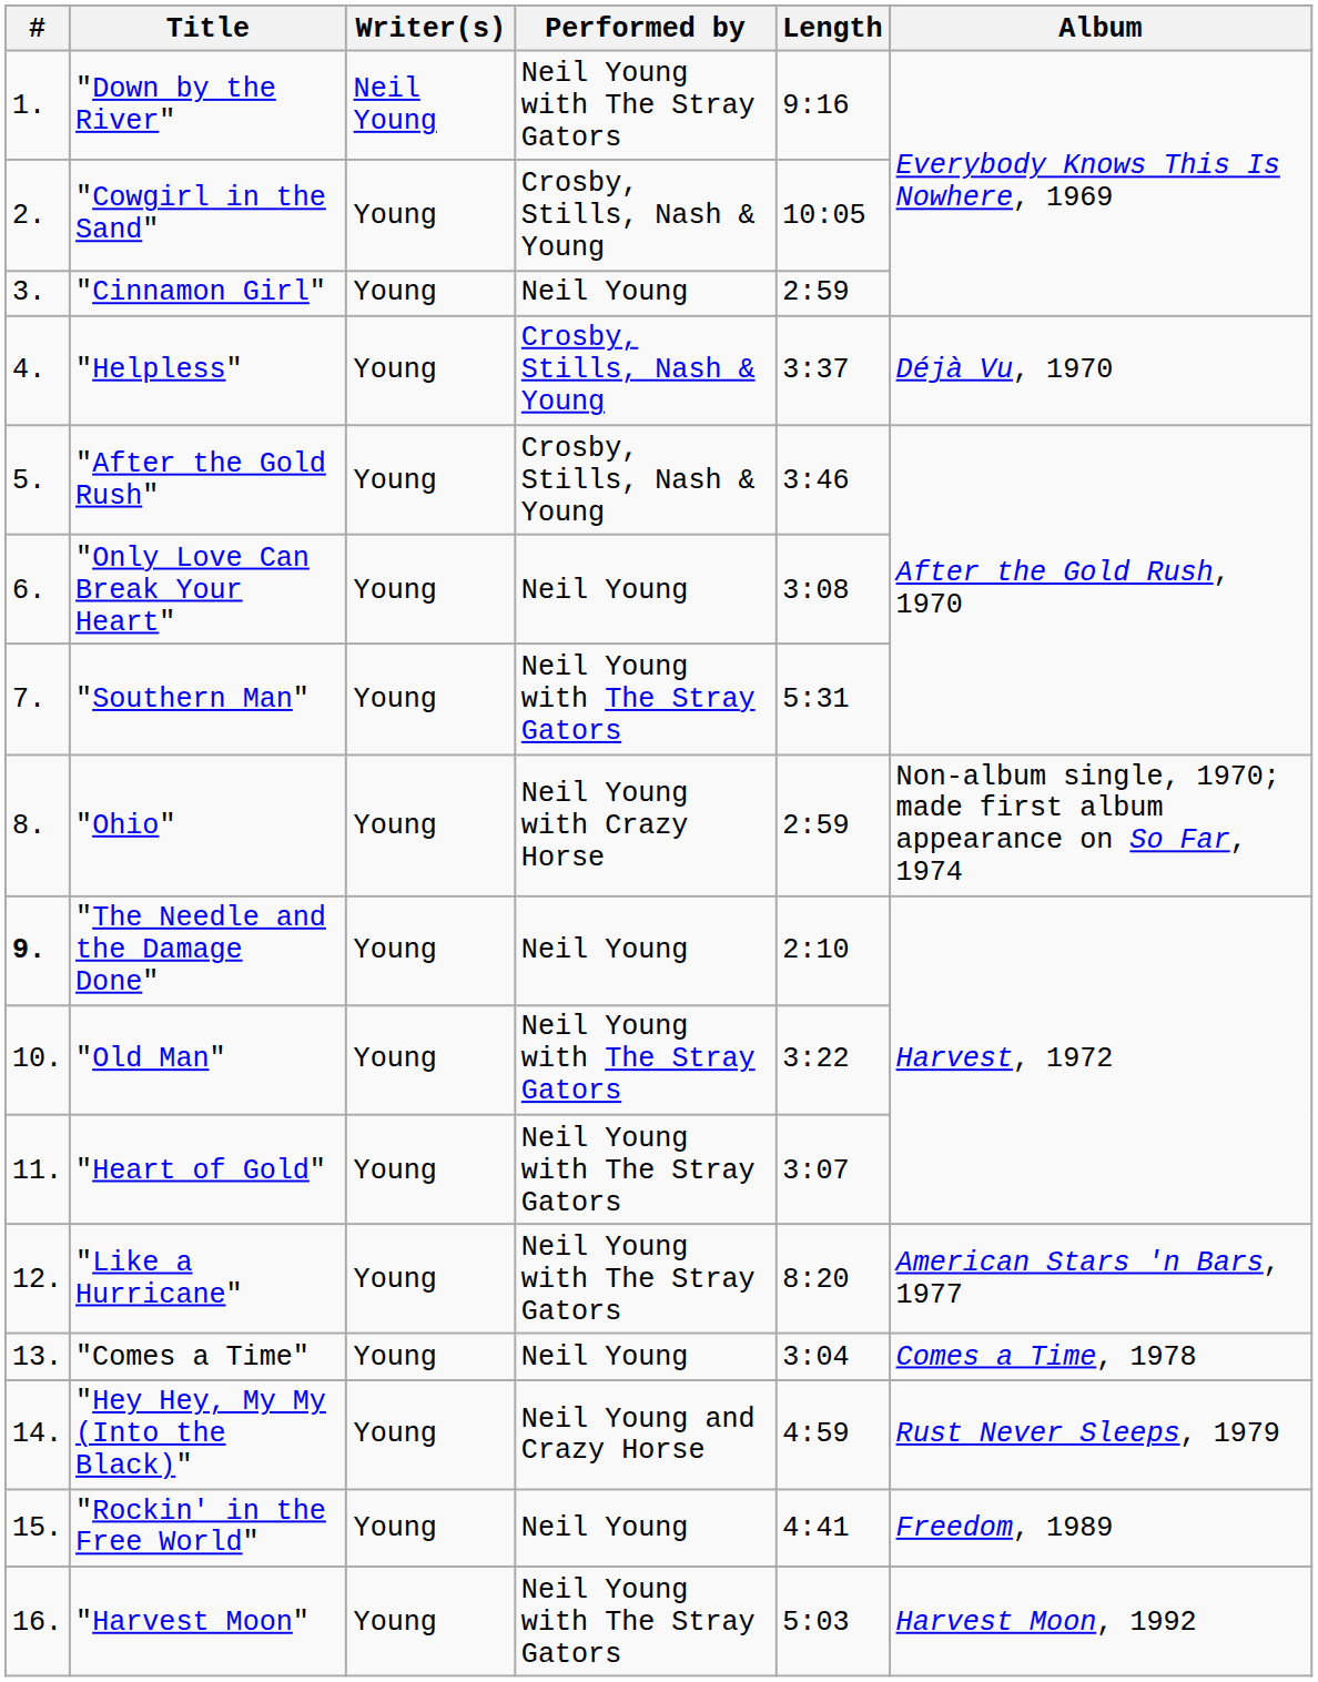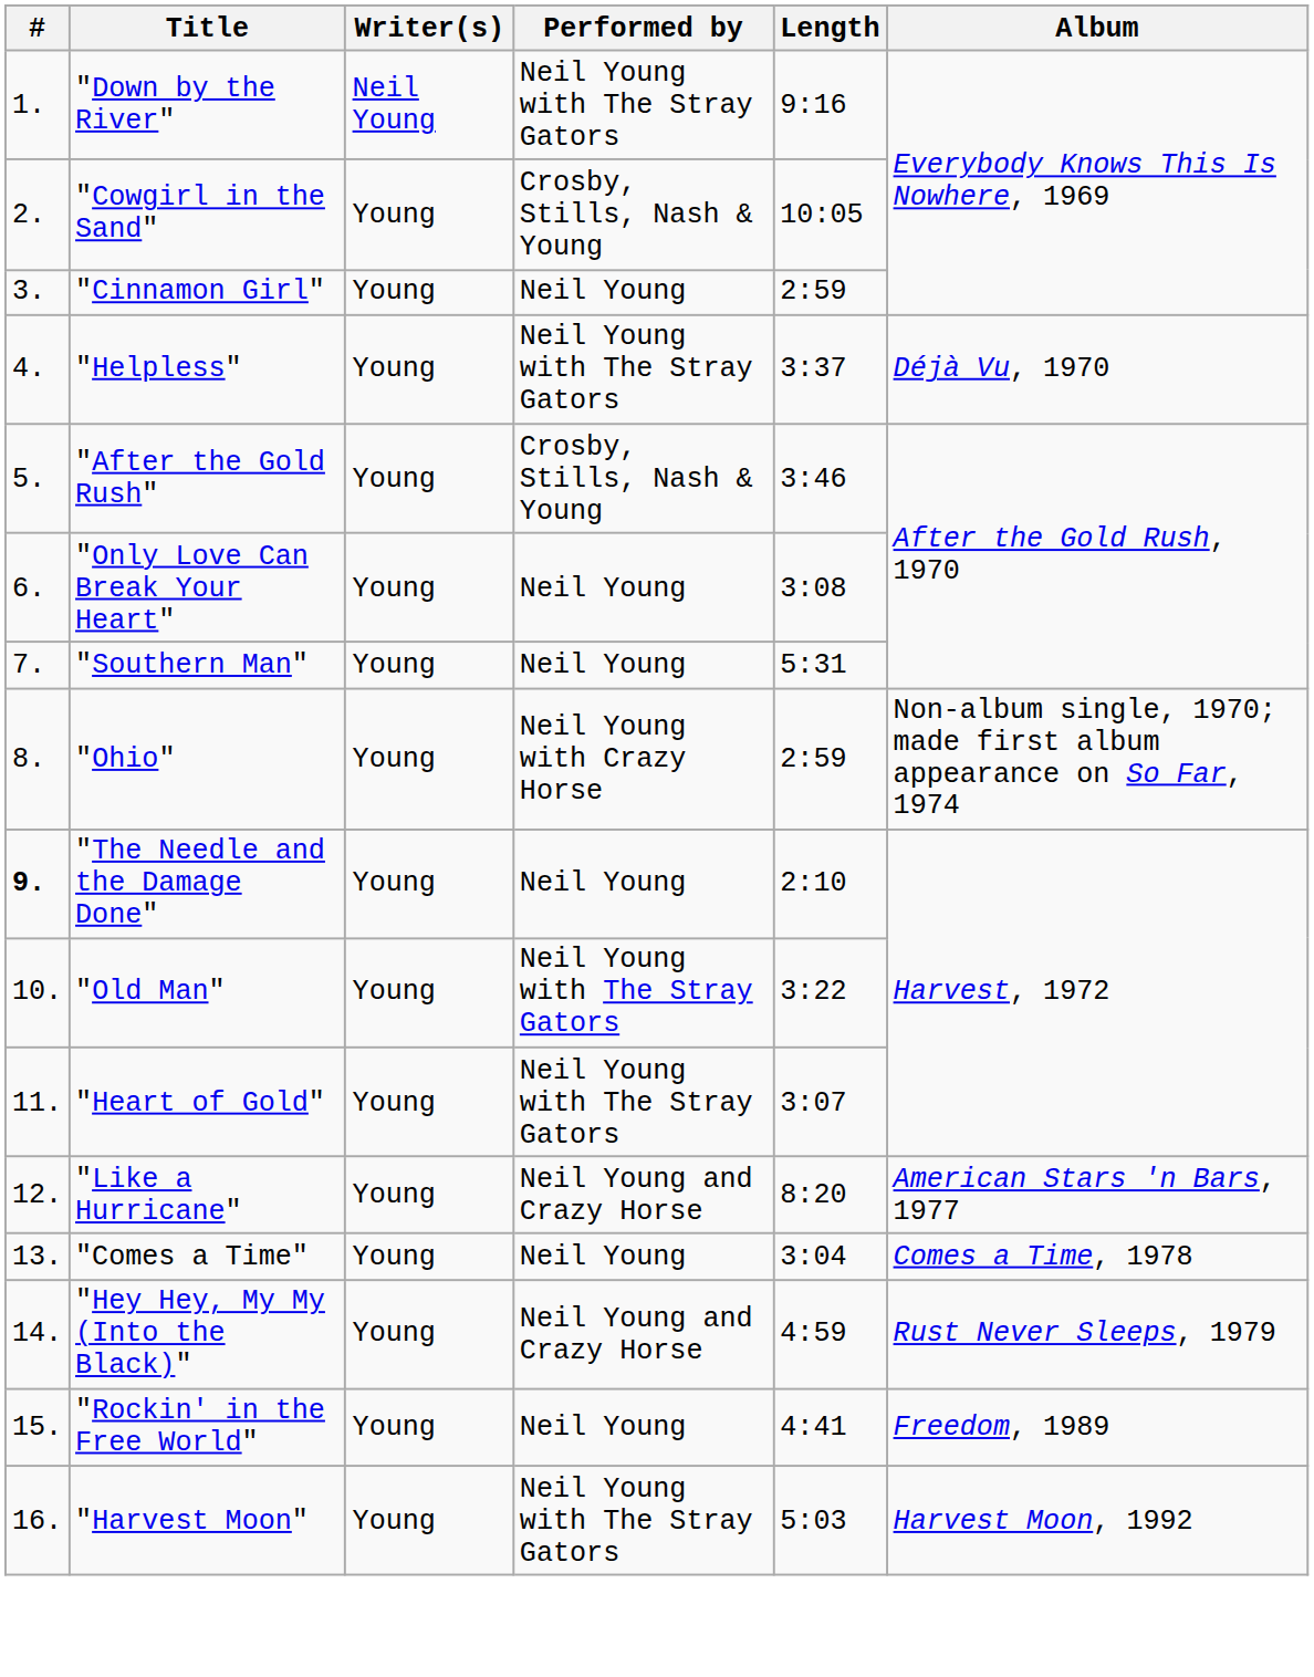"Helpless" | Performed by: Crosby, Stills, Nash & Young -> Neil Young with The Stray Gators
"Southern Man" | Performed by: Neil Young with The Stray Gators -> Neil Young
"Like a Hurricane" | Performed by: Neil Young with The Stray Gators -> Neil Young and Crazy Horse
